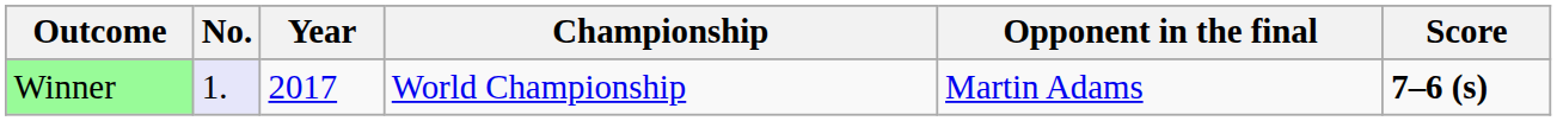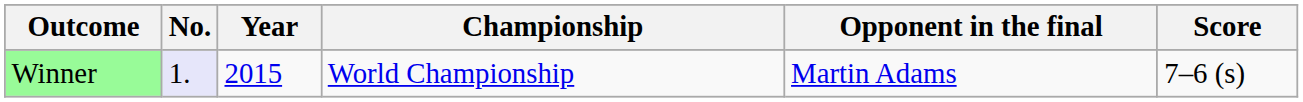Winner | Year: 2017 -> 2015
Winner | Score: bold -> normal
